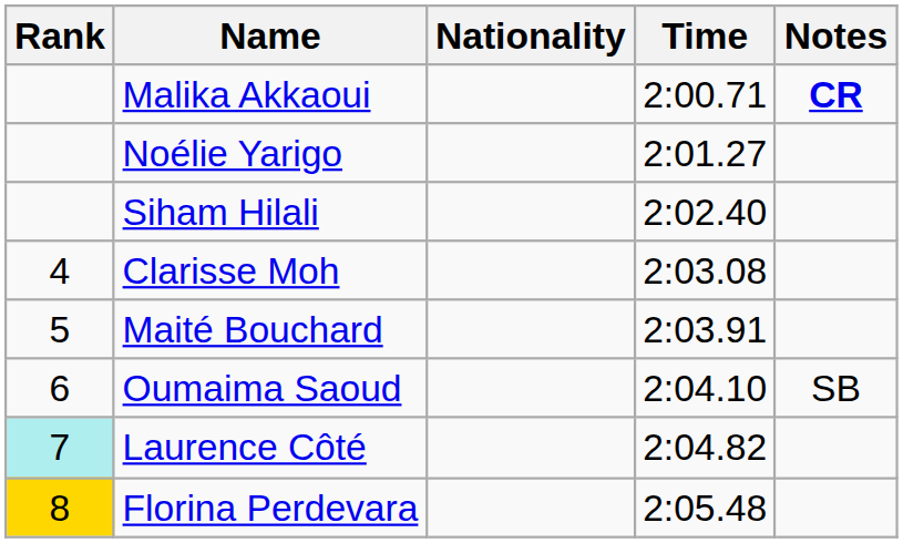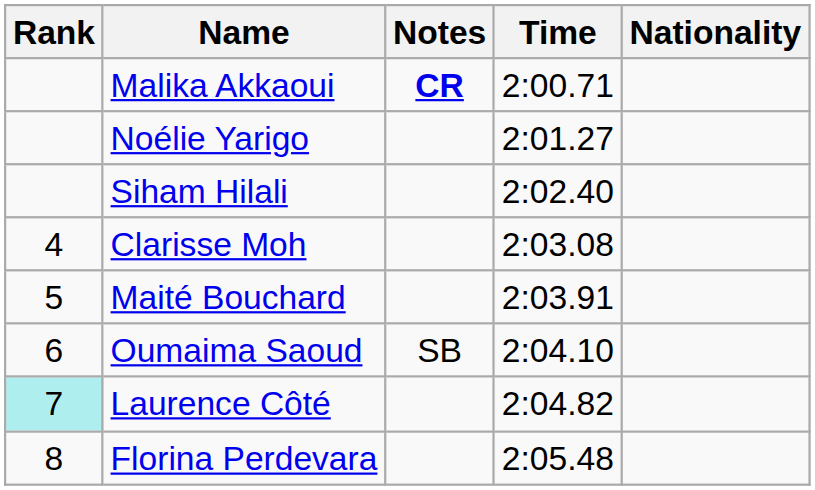columns swapped: Nationality <-> Notes
Florina Perdevara | Rank: gold background -> no background
